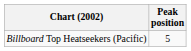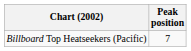Billboard Top Heatseekers (Pacific) | Peak position: 5 -> 7
